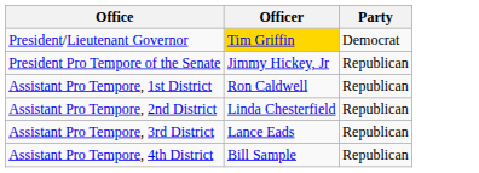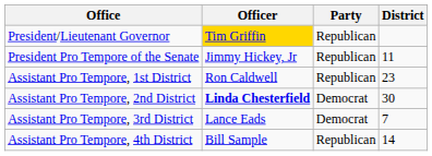+ column: District | 11 | 23 | 30 | 7 | 14
President/Lieutenant Governor | Party: Democrat -> Republican
Assistant Pro Tempore, 2nd District | Officer: normal -> bold
Assistant Pro Tempore, 2nd District | Party: Republican -> Democrat
Assistant Pro Tempore, 3rd District | Party: Republican -> Democrat
